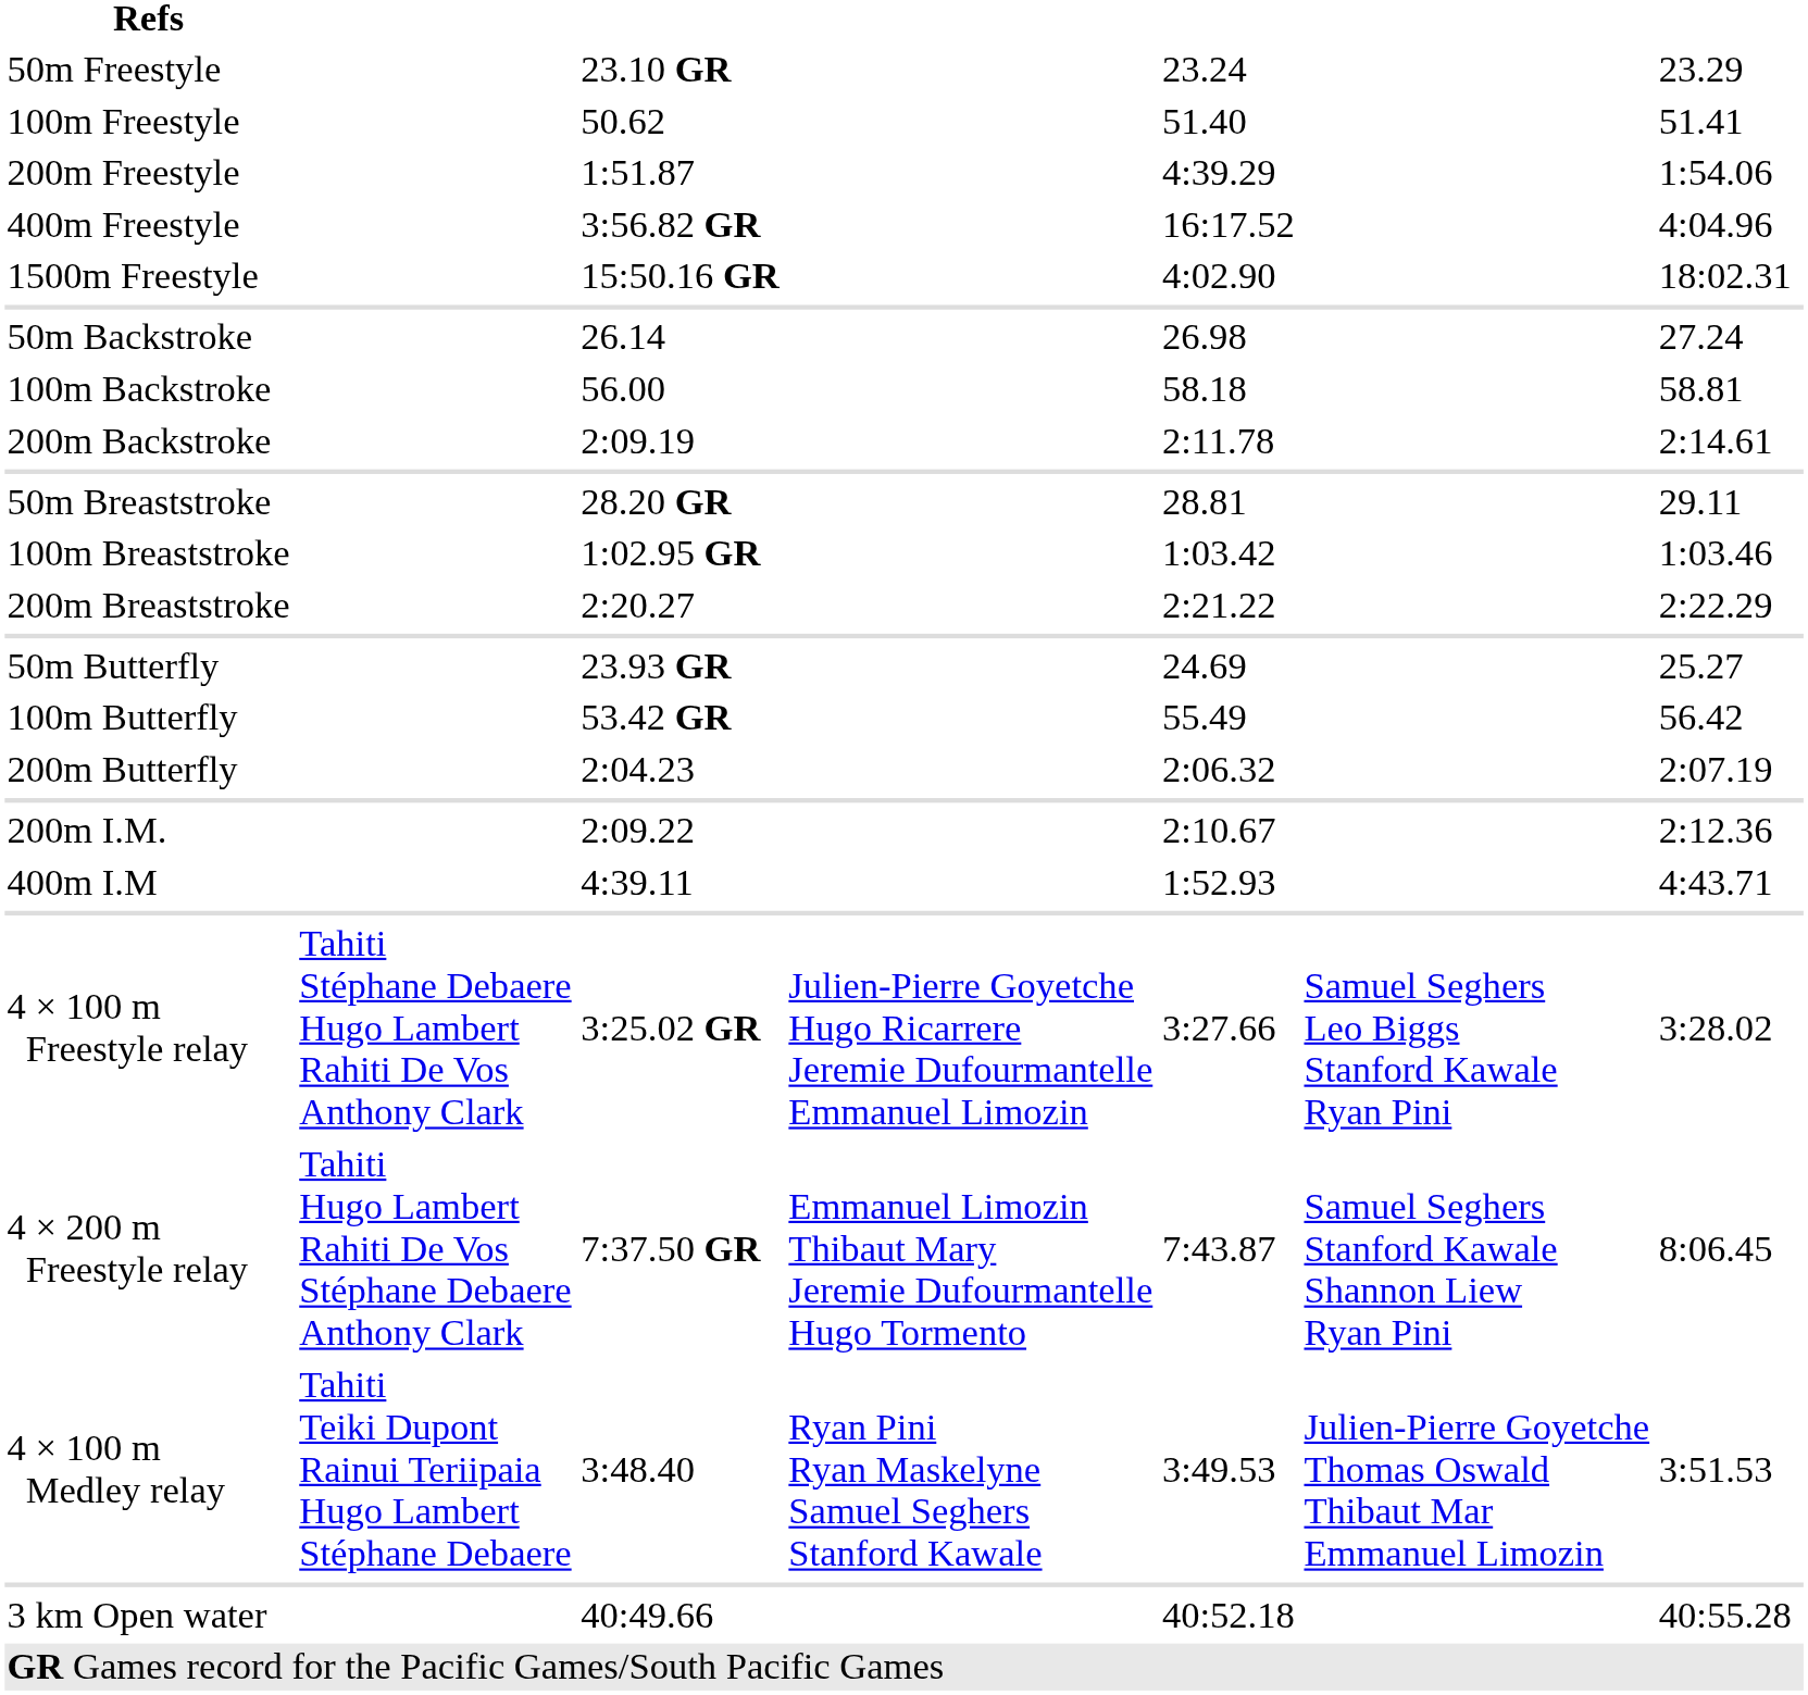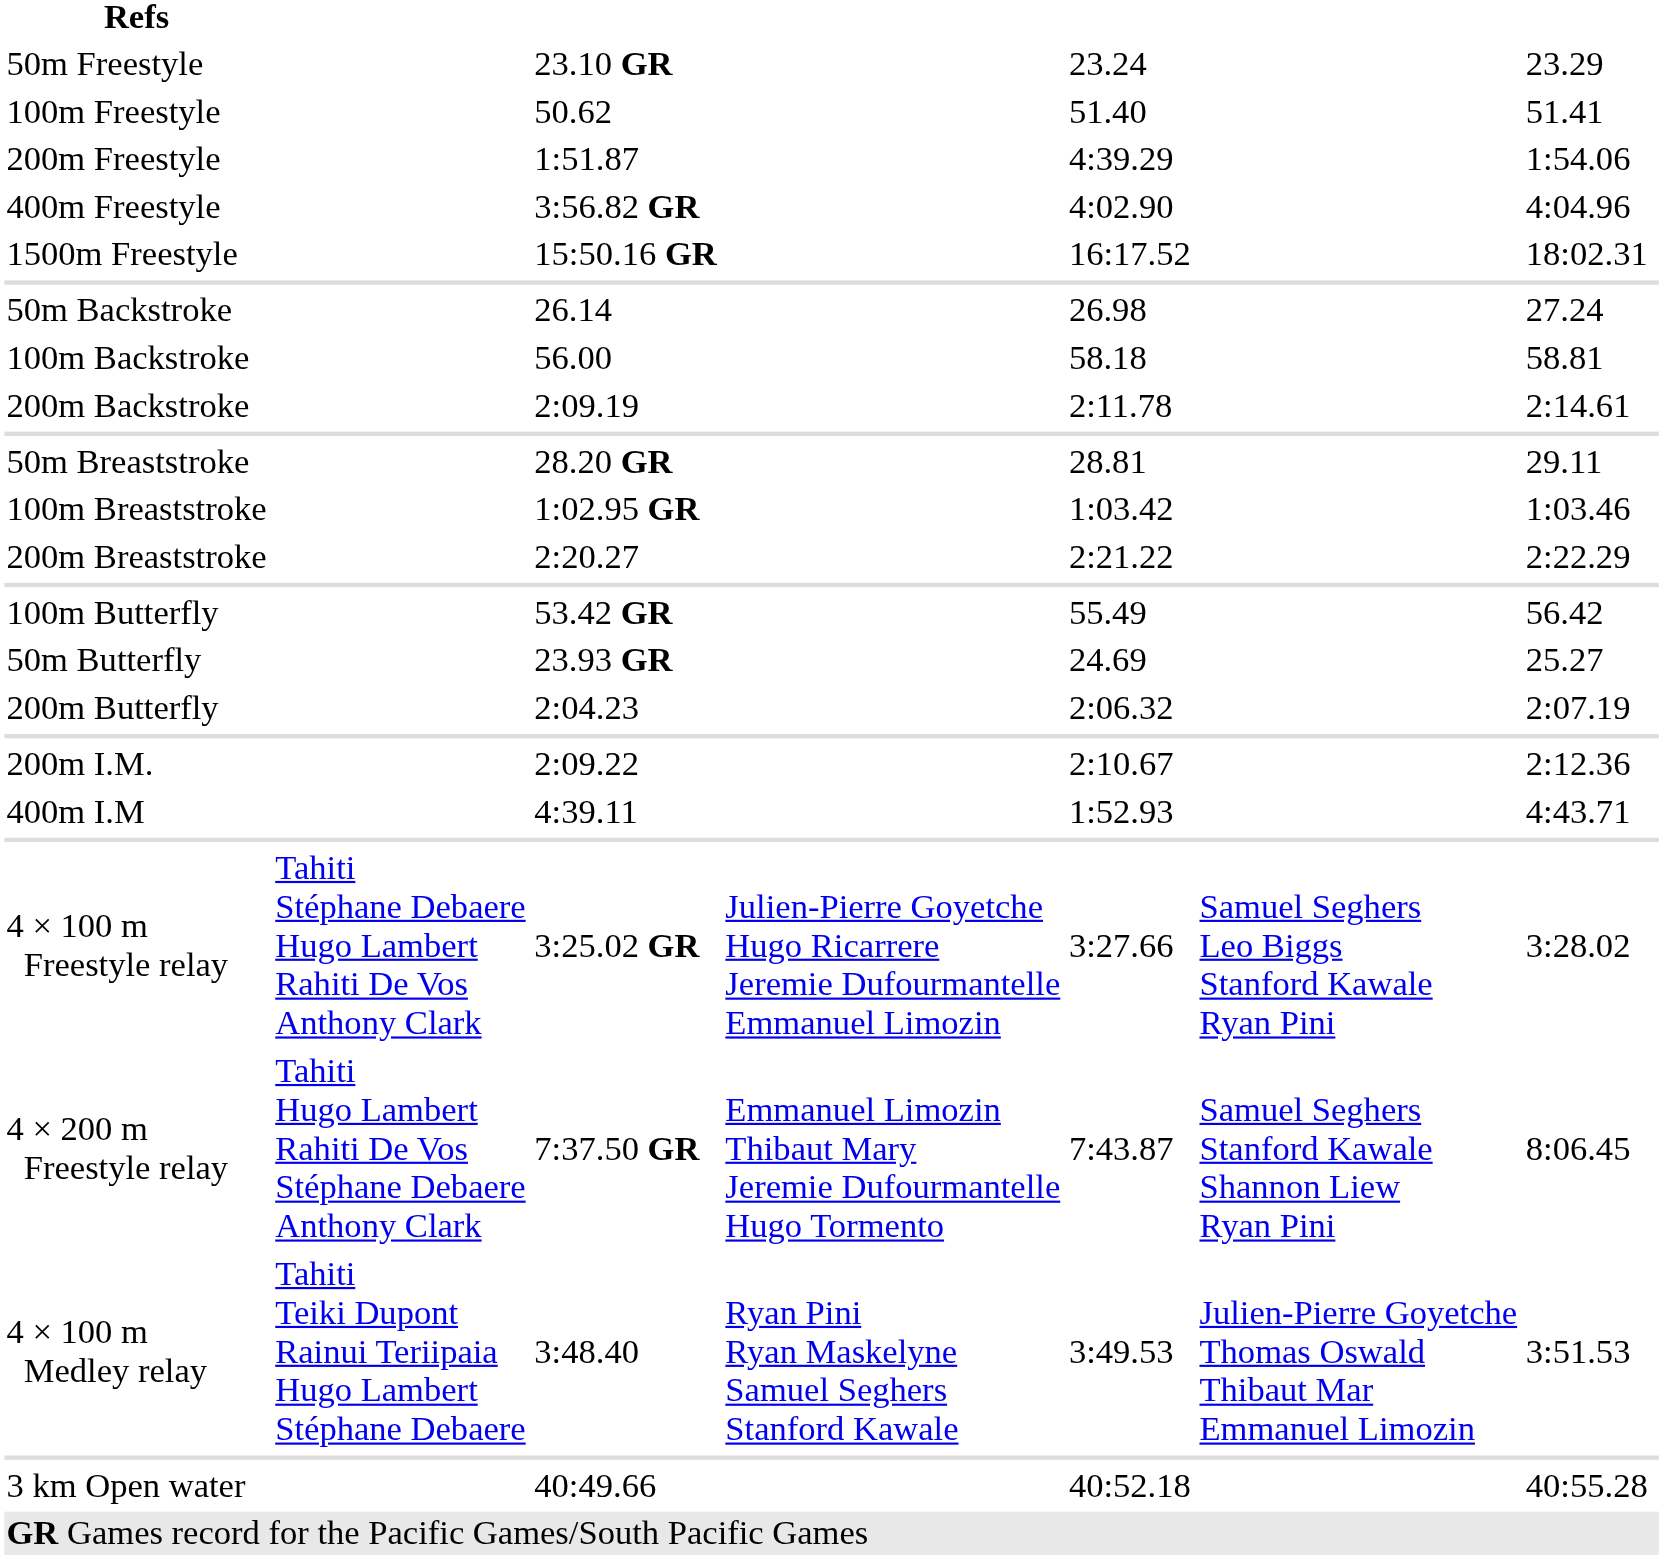400m Freestyle | column 5: 16:17.52 -> 4:02.90
1500m Freestyle | column 5: 4:02.90 -> 16:17.52
rows swapped: 50m Butterfly <-> 100m Butterfly
